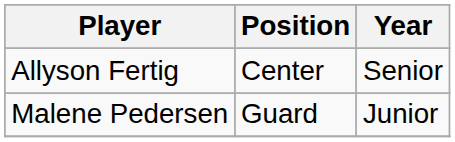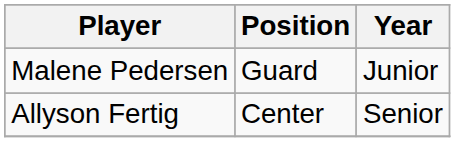rows swapped: Allyson Fertig <-> Malene Pedersen
